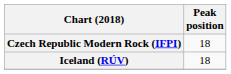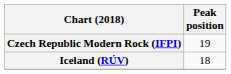Czech Republic Modern Rock (IFPI) | Peak position: 18 -> 19
